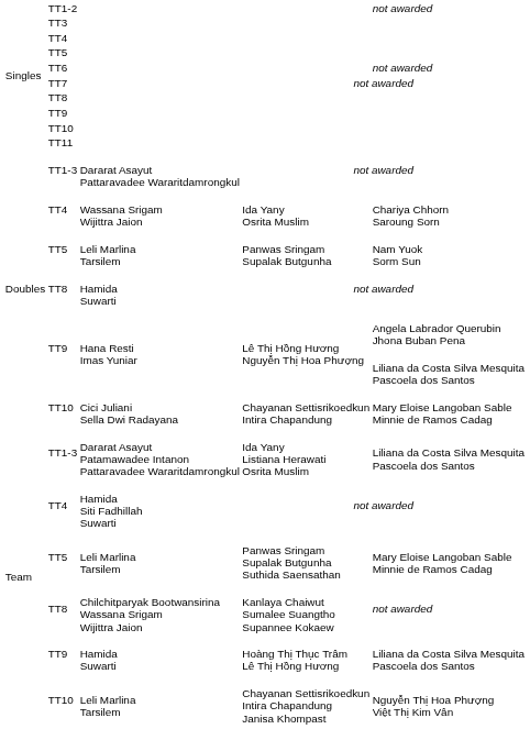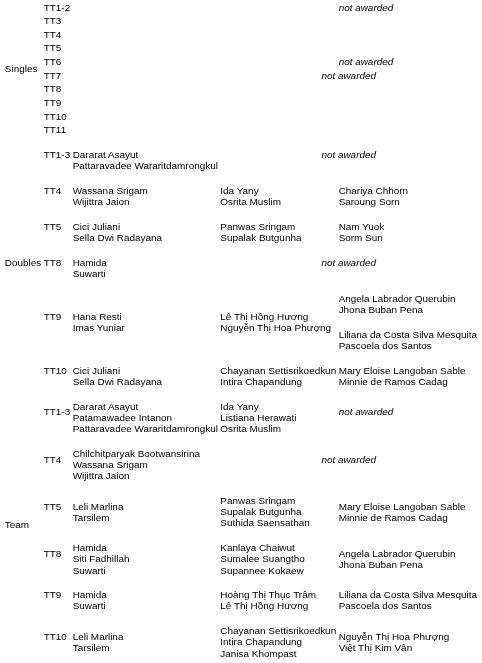Panwas Sringam Supalak Butgunha | column 3: Leli Marlina Tarsilem -> Cici Juliani Sella Dwi Radayana
Ida Yany Listiana Herawati Osrita Muslim | column 5: Liliana da Costa Silva Mesquita Pascoela dos Santos -> not awarded
TT4 / not awarded | column 3: Hamida Siti Fadhillah Suwarti -> Chilchitparyak Bootwansirina Wassana Srigam Wijittra Jaion
Kanlaya Chaiwut Sumalee Suangtho Supannee Kokaew | column 3: Chilchitparyak Bootwansirina Wassana Srigam Wijittra Jaion -> Hamida Siti Fadhillah Suwarti
Kanlaya Chaiwut Sumalee Suangtho Supannee Kokaew | column 5: not awarded -> Angela Labrador Querubin Jhona Buban Pena
